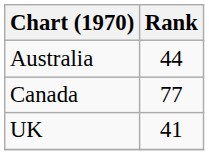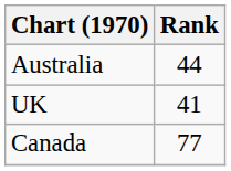rows swapped: Canada <-> UK
